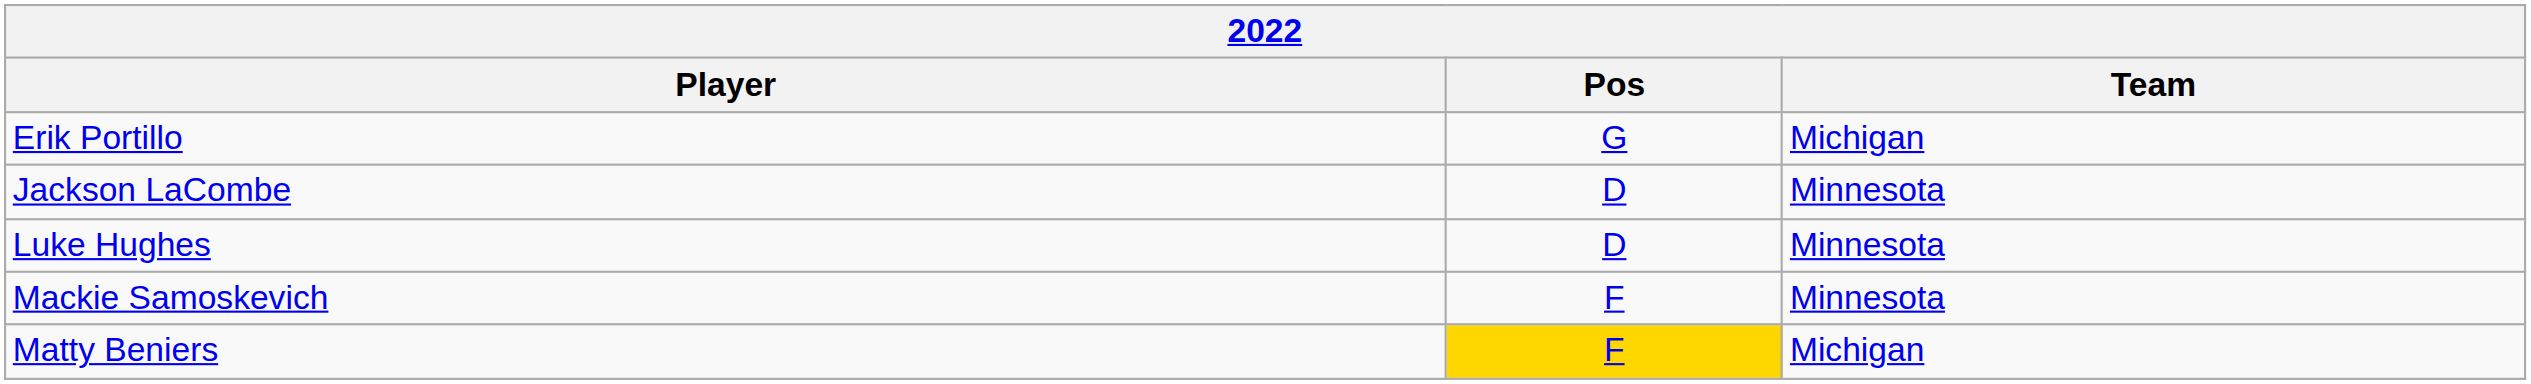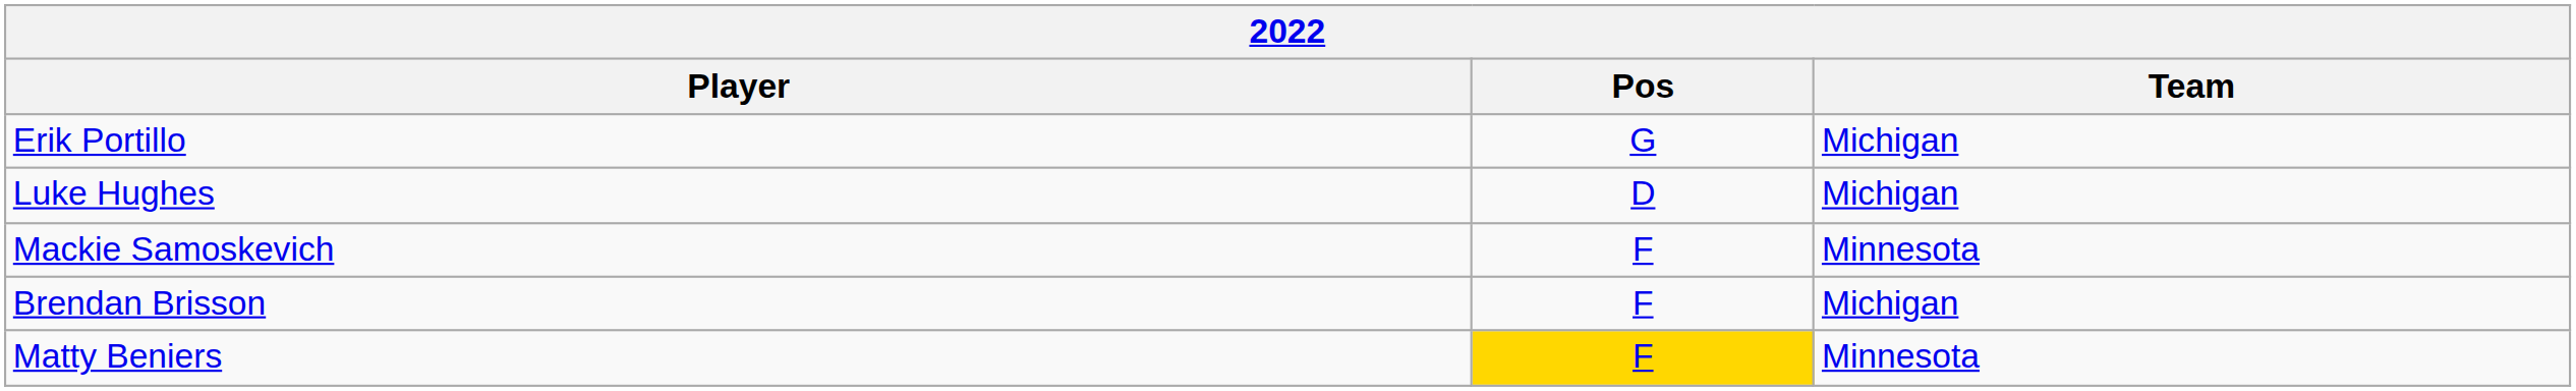- row: Jackson LaCombe | D | Minnesota
Luke Hughes | Team: Minnesota -> Michigan
+ row: Brendan Brisson | F | Michigan
Matty Beniers | Team: Michigan -> Minnesota
